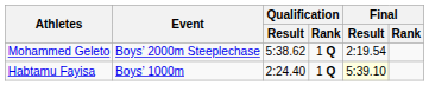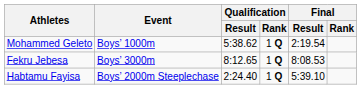Mohammed Geleto | Event: Boys’ 2000m Steeplechase -> Boys’ 1000m
+ row: Fekru Jebesa | Boys’ 3000m | 8:12.65 | 1 Q | 8:08.53
Habtamu Fayisa | Event: Boys’ 1000m -> Boys’ 2000m Steeplechase
Habtamu Fayisa | Final / Result: lightyellow background -> no background
